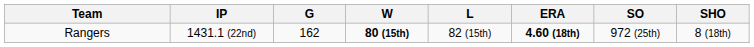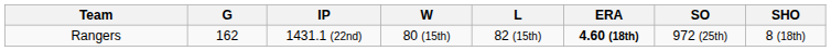columns swapped: G <-> IP
Rangers | W: bold -> normal
